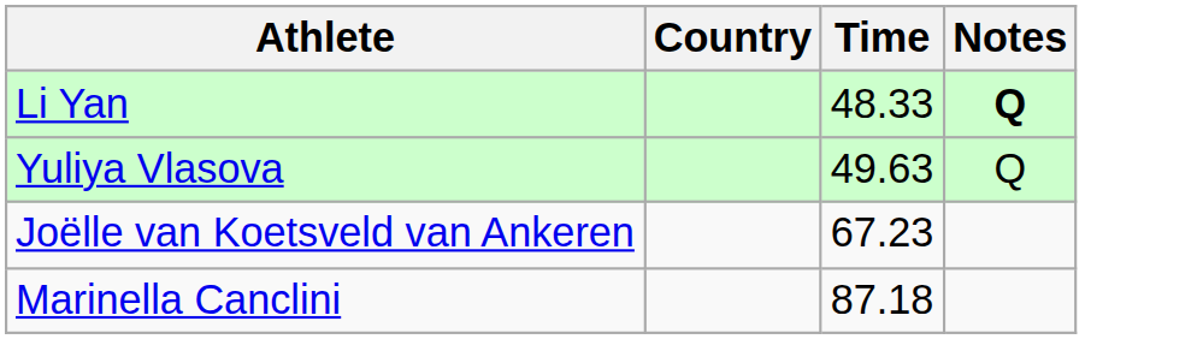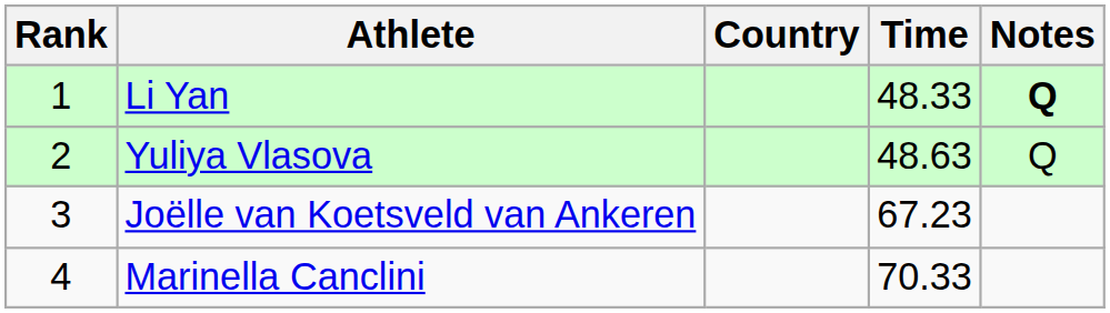+ column: Rank | 1 | 2 | 3 | 4
Yuliya Vlasova | Time: 49.63 -> 48.63
Marinella Canclini | Time: 87.18 -> 70.33
